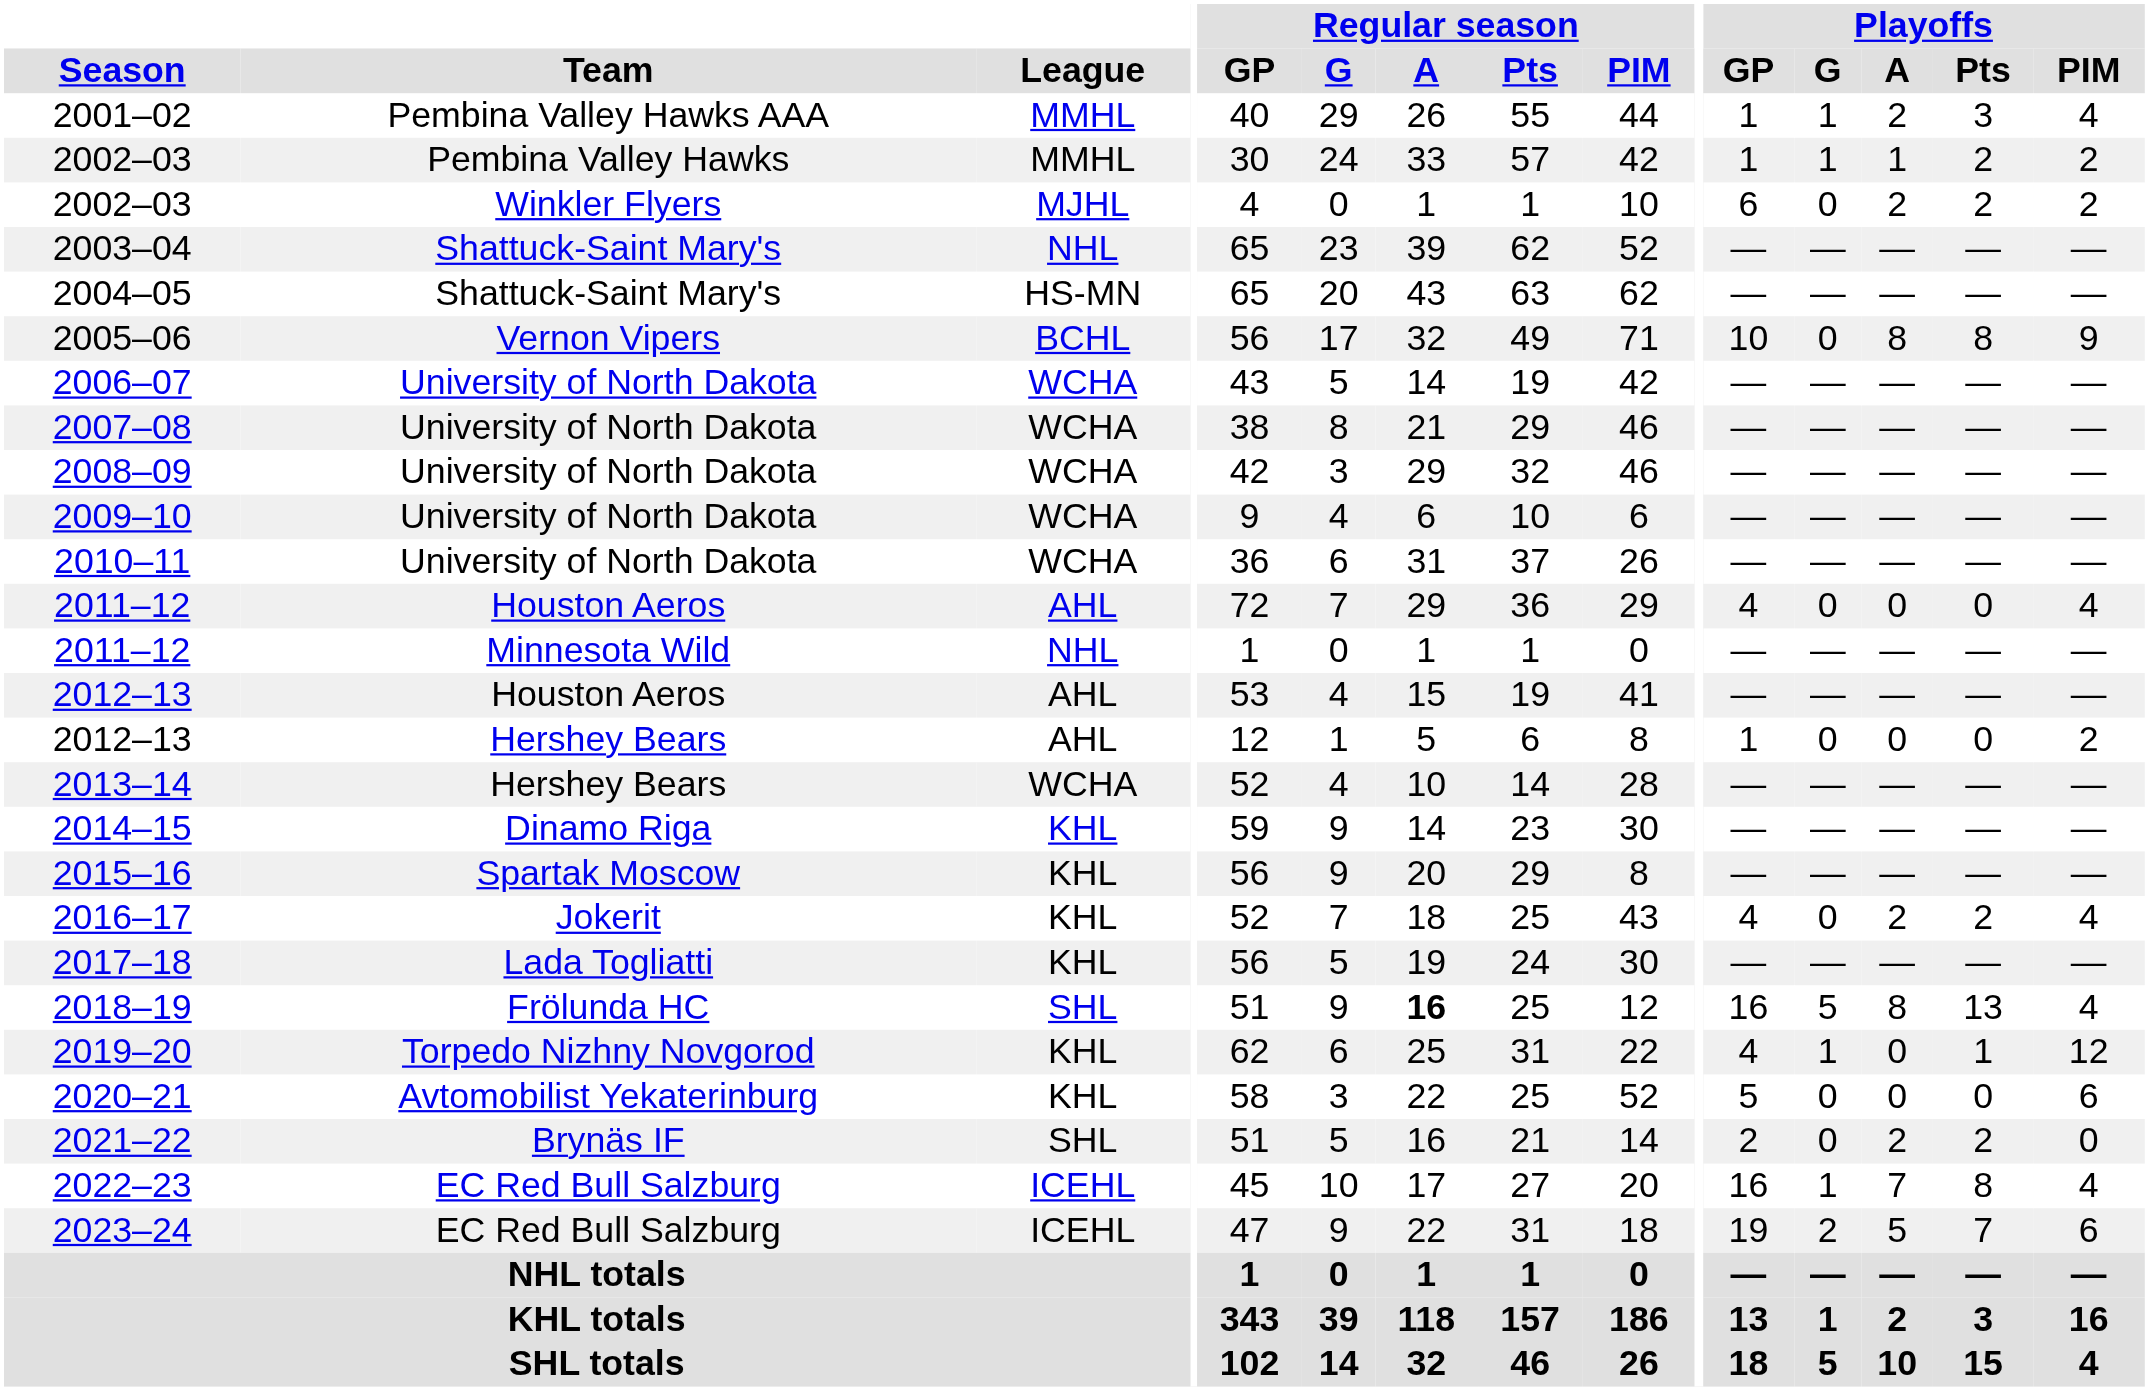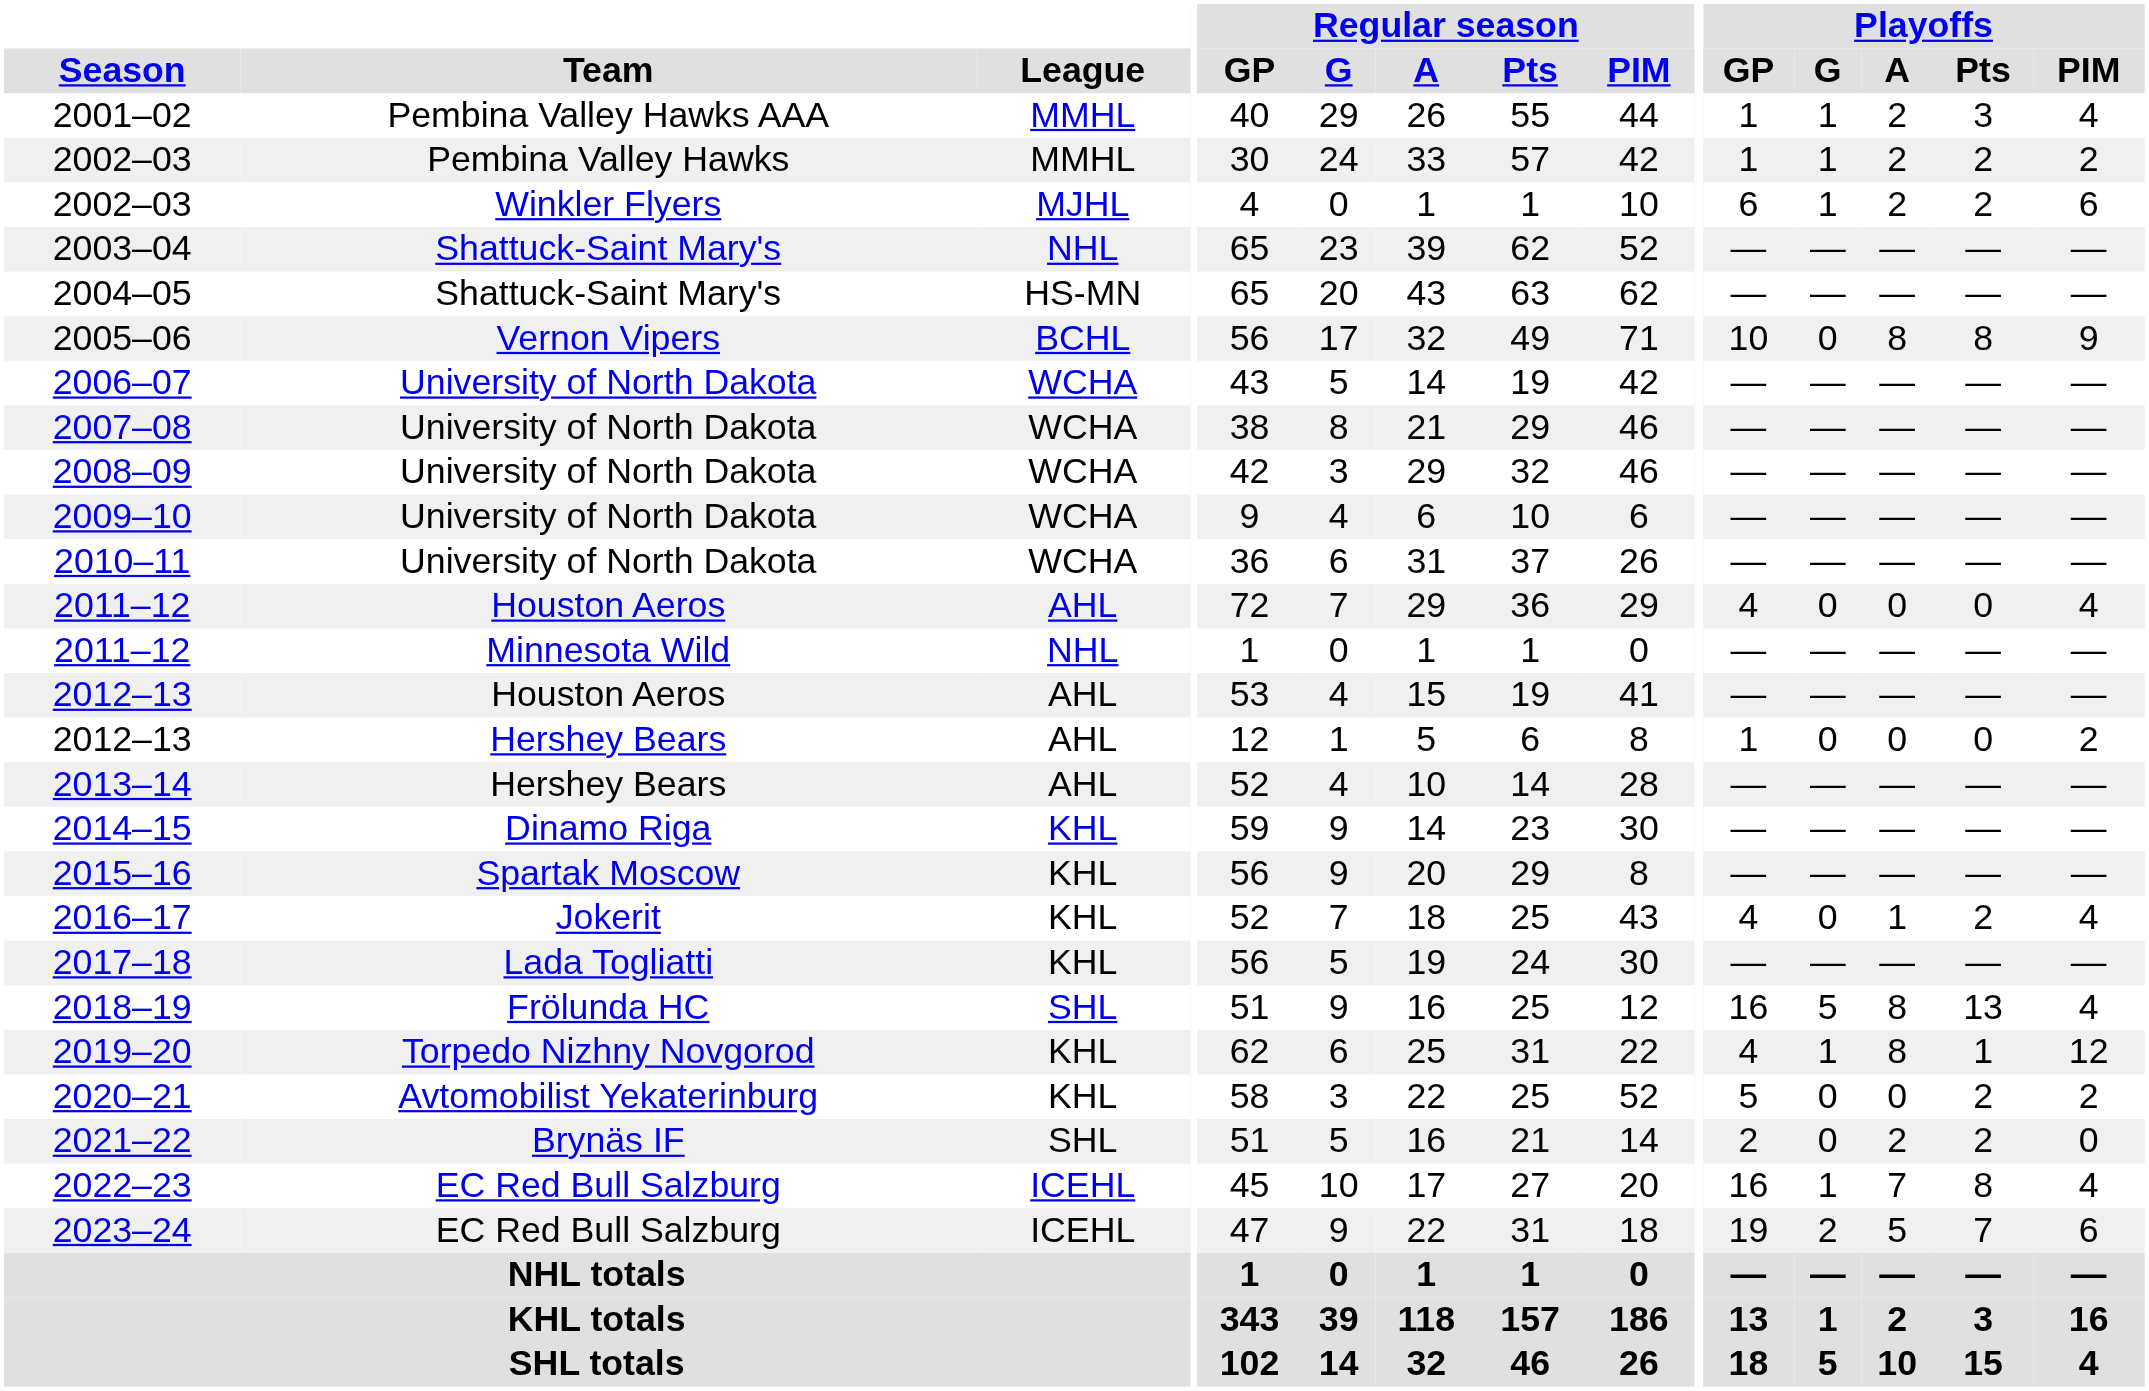2002–03 / Pembina Valley Hawks | Playoffs / A: 1 -> 2
2002–03 / Winkler Flyers | Playoffs / G: 0 -> 1
2002–03 / Winkler Flyers | Playoffs / PIM: 2 -> 6
2013–14 | League: WCHA -> AHL
2016–17 | Playoffs / A: 2 -> 1
2018–19 | Regular season / A: bold -> normal
2019–20 | Playoffs / A: 0 -> 8
2020–21 | Playoffs / Pts: 0 -> 2
2020–21 | Playoffs / PIM: 6 -> 2
